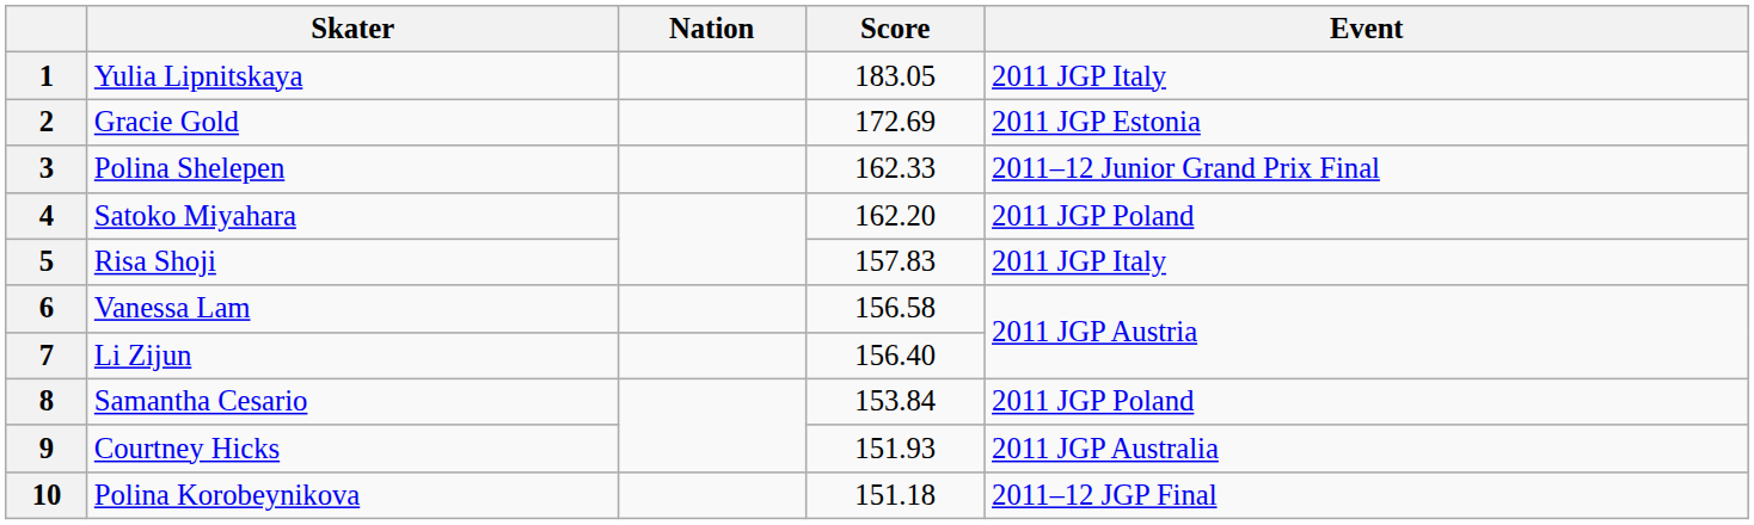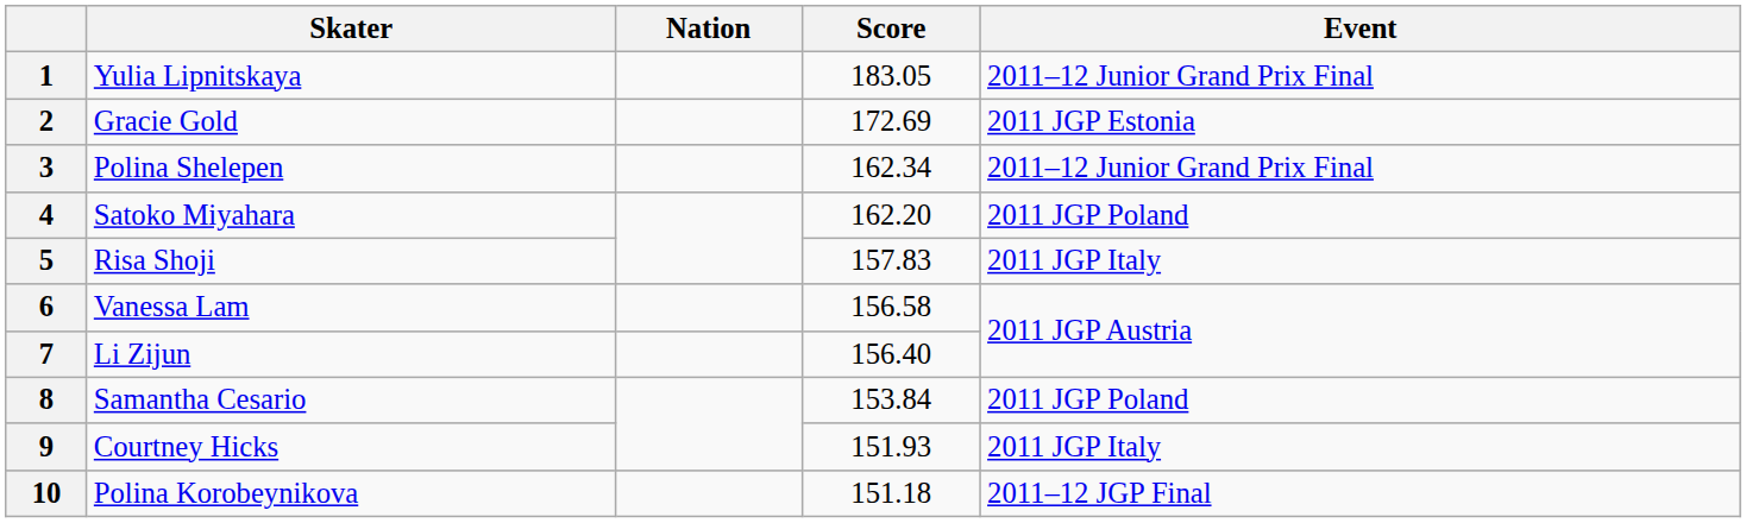1 | Event: 2011 JGP Italy -> 2011–12 Junior Grand Prix Final
3 | Score: 162.33 -> 162.34
9 | Event: 2011 JGP Australia -> 2011 JGP Italy
